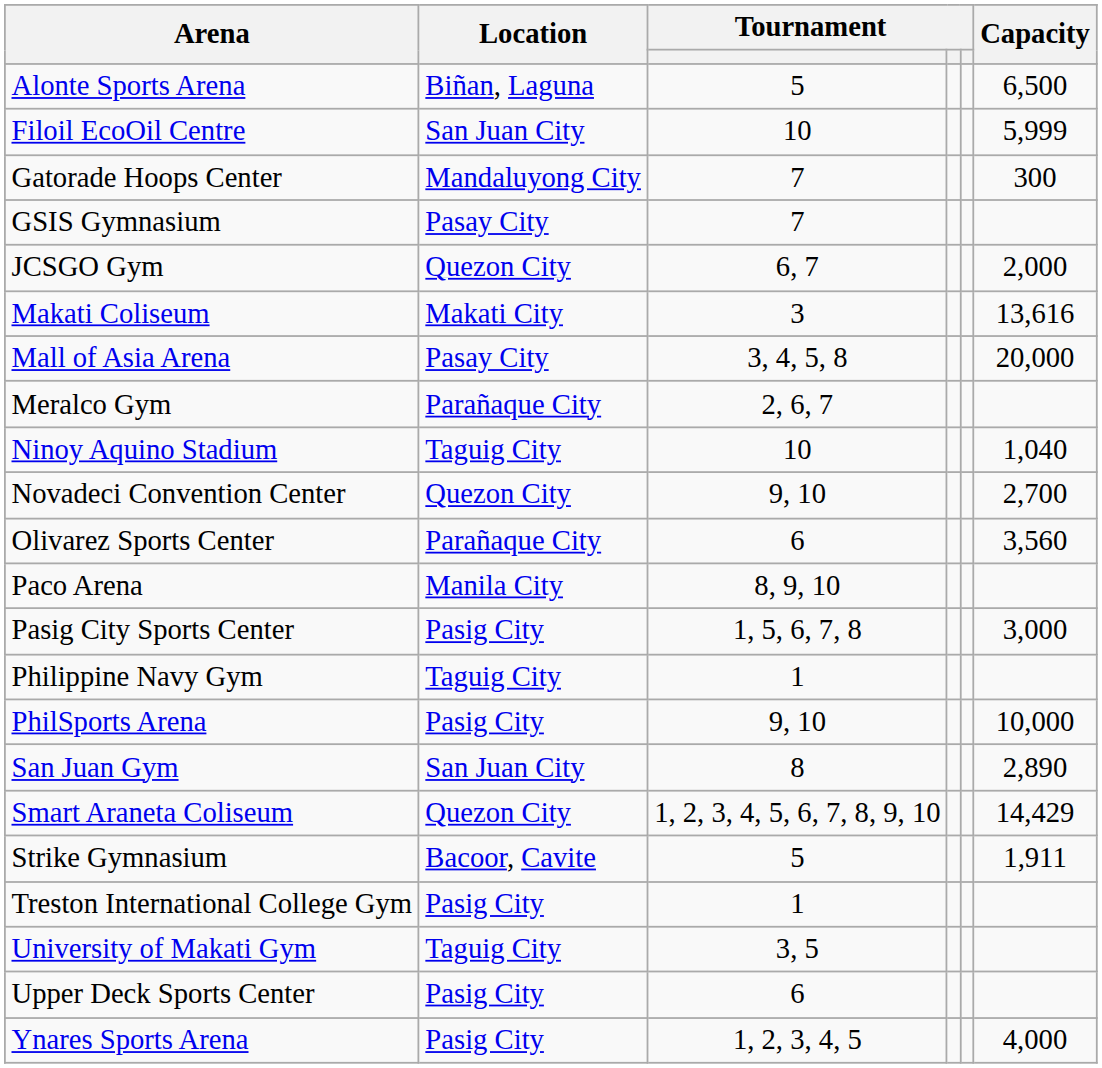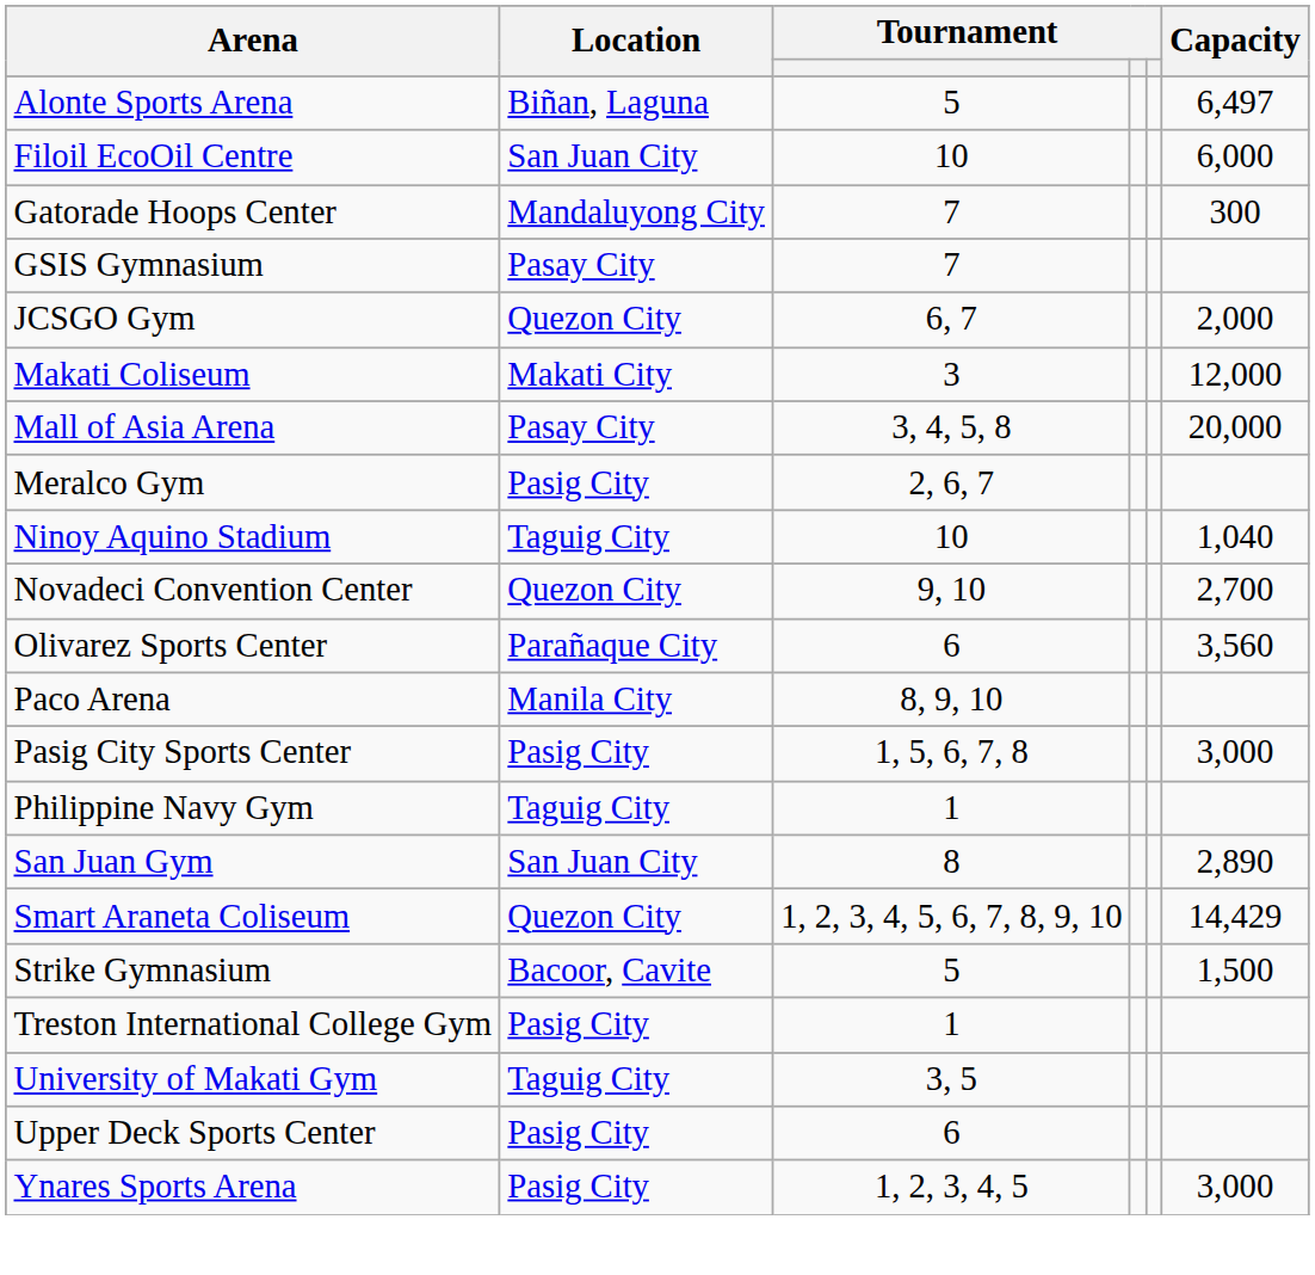Alonte Sports Arena | Capacity: 6,500 -> 6,497
Filoil EcoOil Centre | Capacity: 5,999 -> 6,000
Makati Coliseum | Capacity: 13,616 -> 12,000
Meralco Gym | Location: Parañaque City -> Pasig City
- row: PhilSports Arena | Pasig City | 9, 10 | 10,000
Strike Gymnasium | Capacity: 1,911 -> 1,500
Ynares Sports Arena | Capacity: 4,000 -> 3,000
